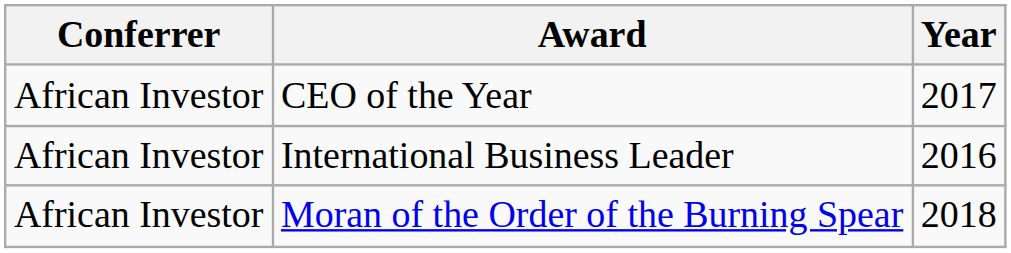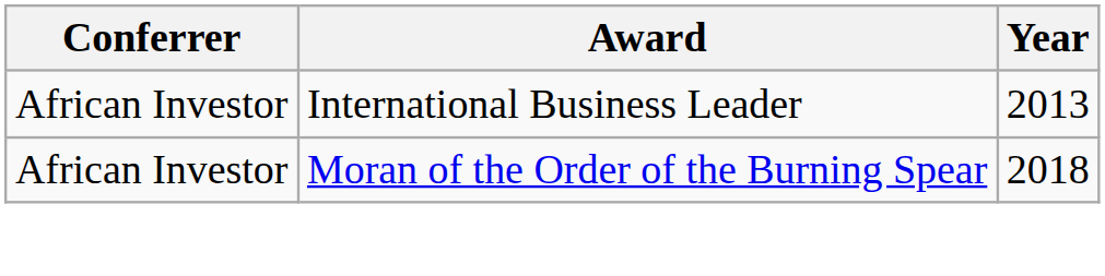- row: African Investor | CEO of the Year | 2017
International Business Leader | Year: 2016 -> 2013
